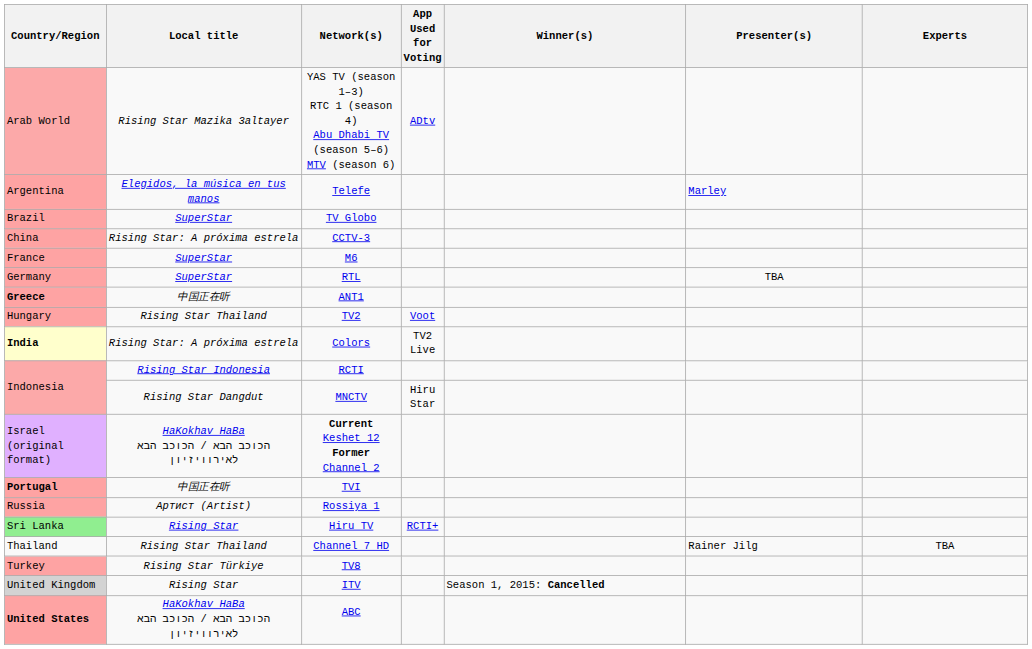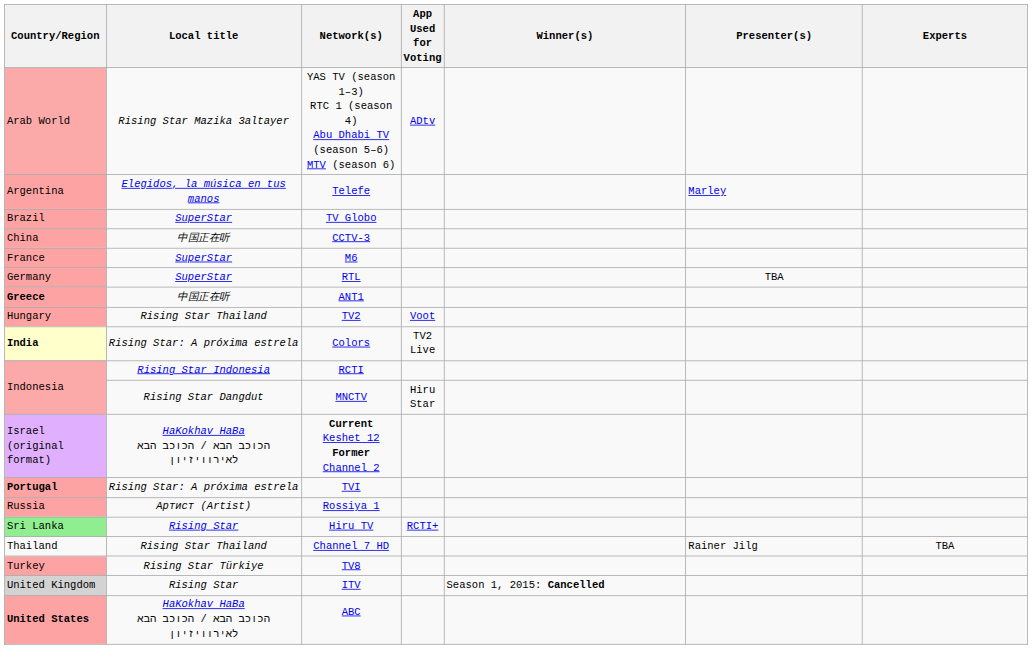CCTV-3 | Local title: Rising Star: A próxima estrela -> 中国正在听
TVI | Local title: 中国正在听 -> Rising Star: A próxima estrela
